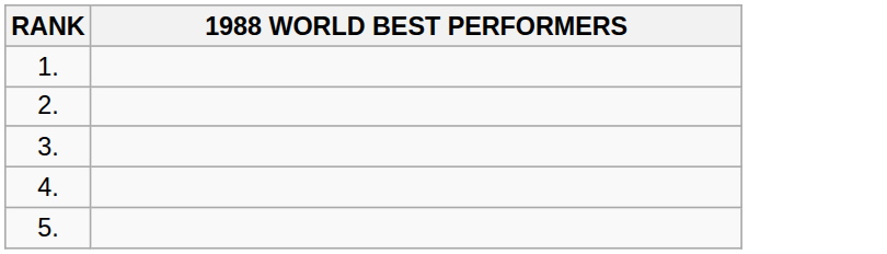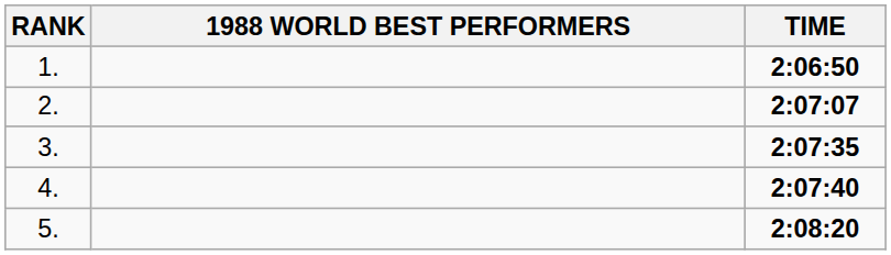+ column: TIME | 2:06:50 | 2:07:07 | 2:07:35 | 2:07:40 | 2:08:20
